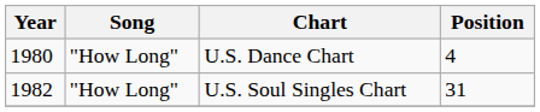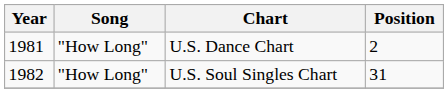U.S. Dance Chart | Year: 1980 -> 1981
U.S. Dance Chart | Position: 4 -> 2
